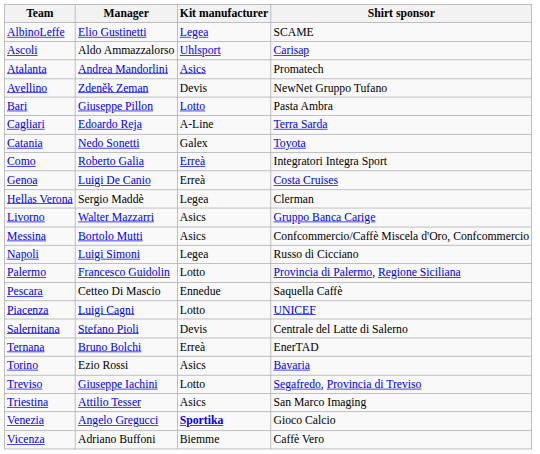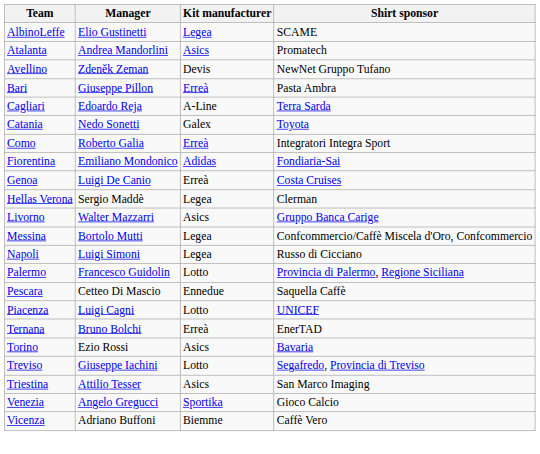- row: Ascoli | Aldo Ammazzalorso | Uhlsport | Carisap
Bari | Kit manufacturer: Lotto -> Erreà
+ row: Fiorentina | Emiliano Mondonico | Adidas | Fondiaria-Sai
Messina | Kit manufacturer: Asics -> Legea
- row: Salernitana | Stefano Pioli | Devis | Centrale del Latte di Salerno
Venezia | Kit manufacturer: bold -> normal
